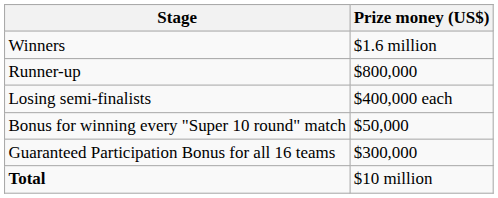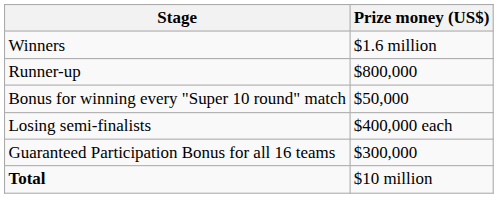rows swapped: Losing semi-finalists <-> Bonus for winning every "Super 10 round" match
